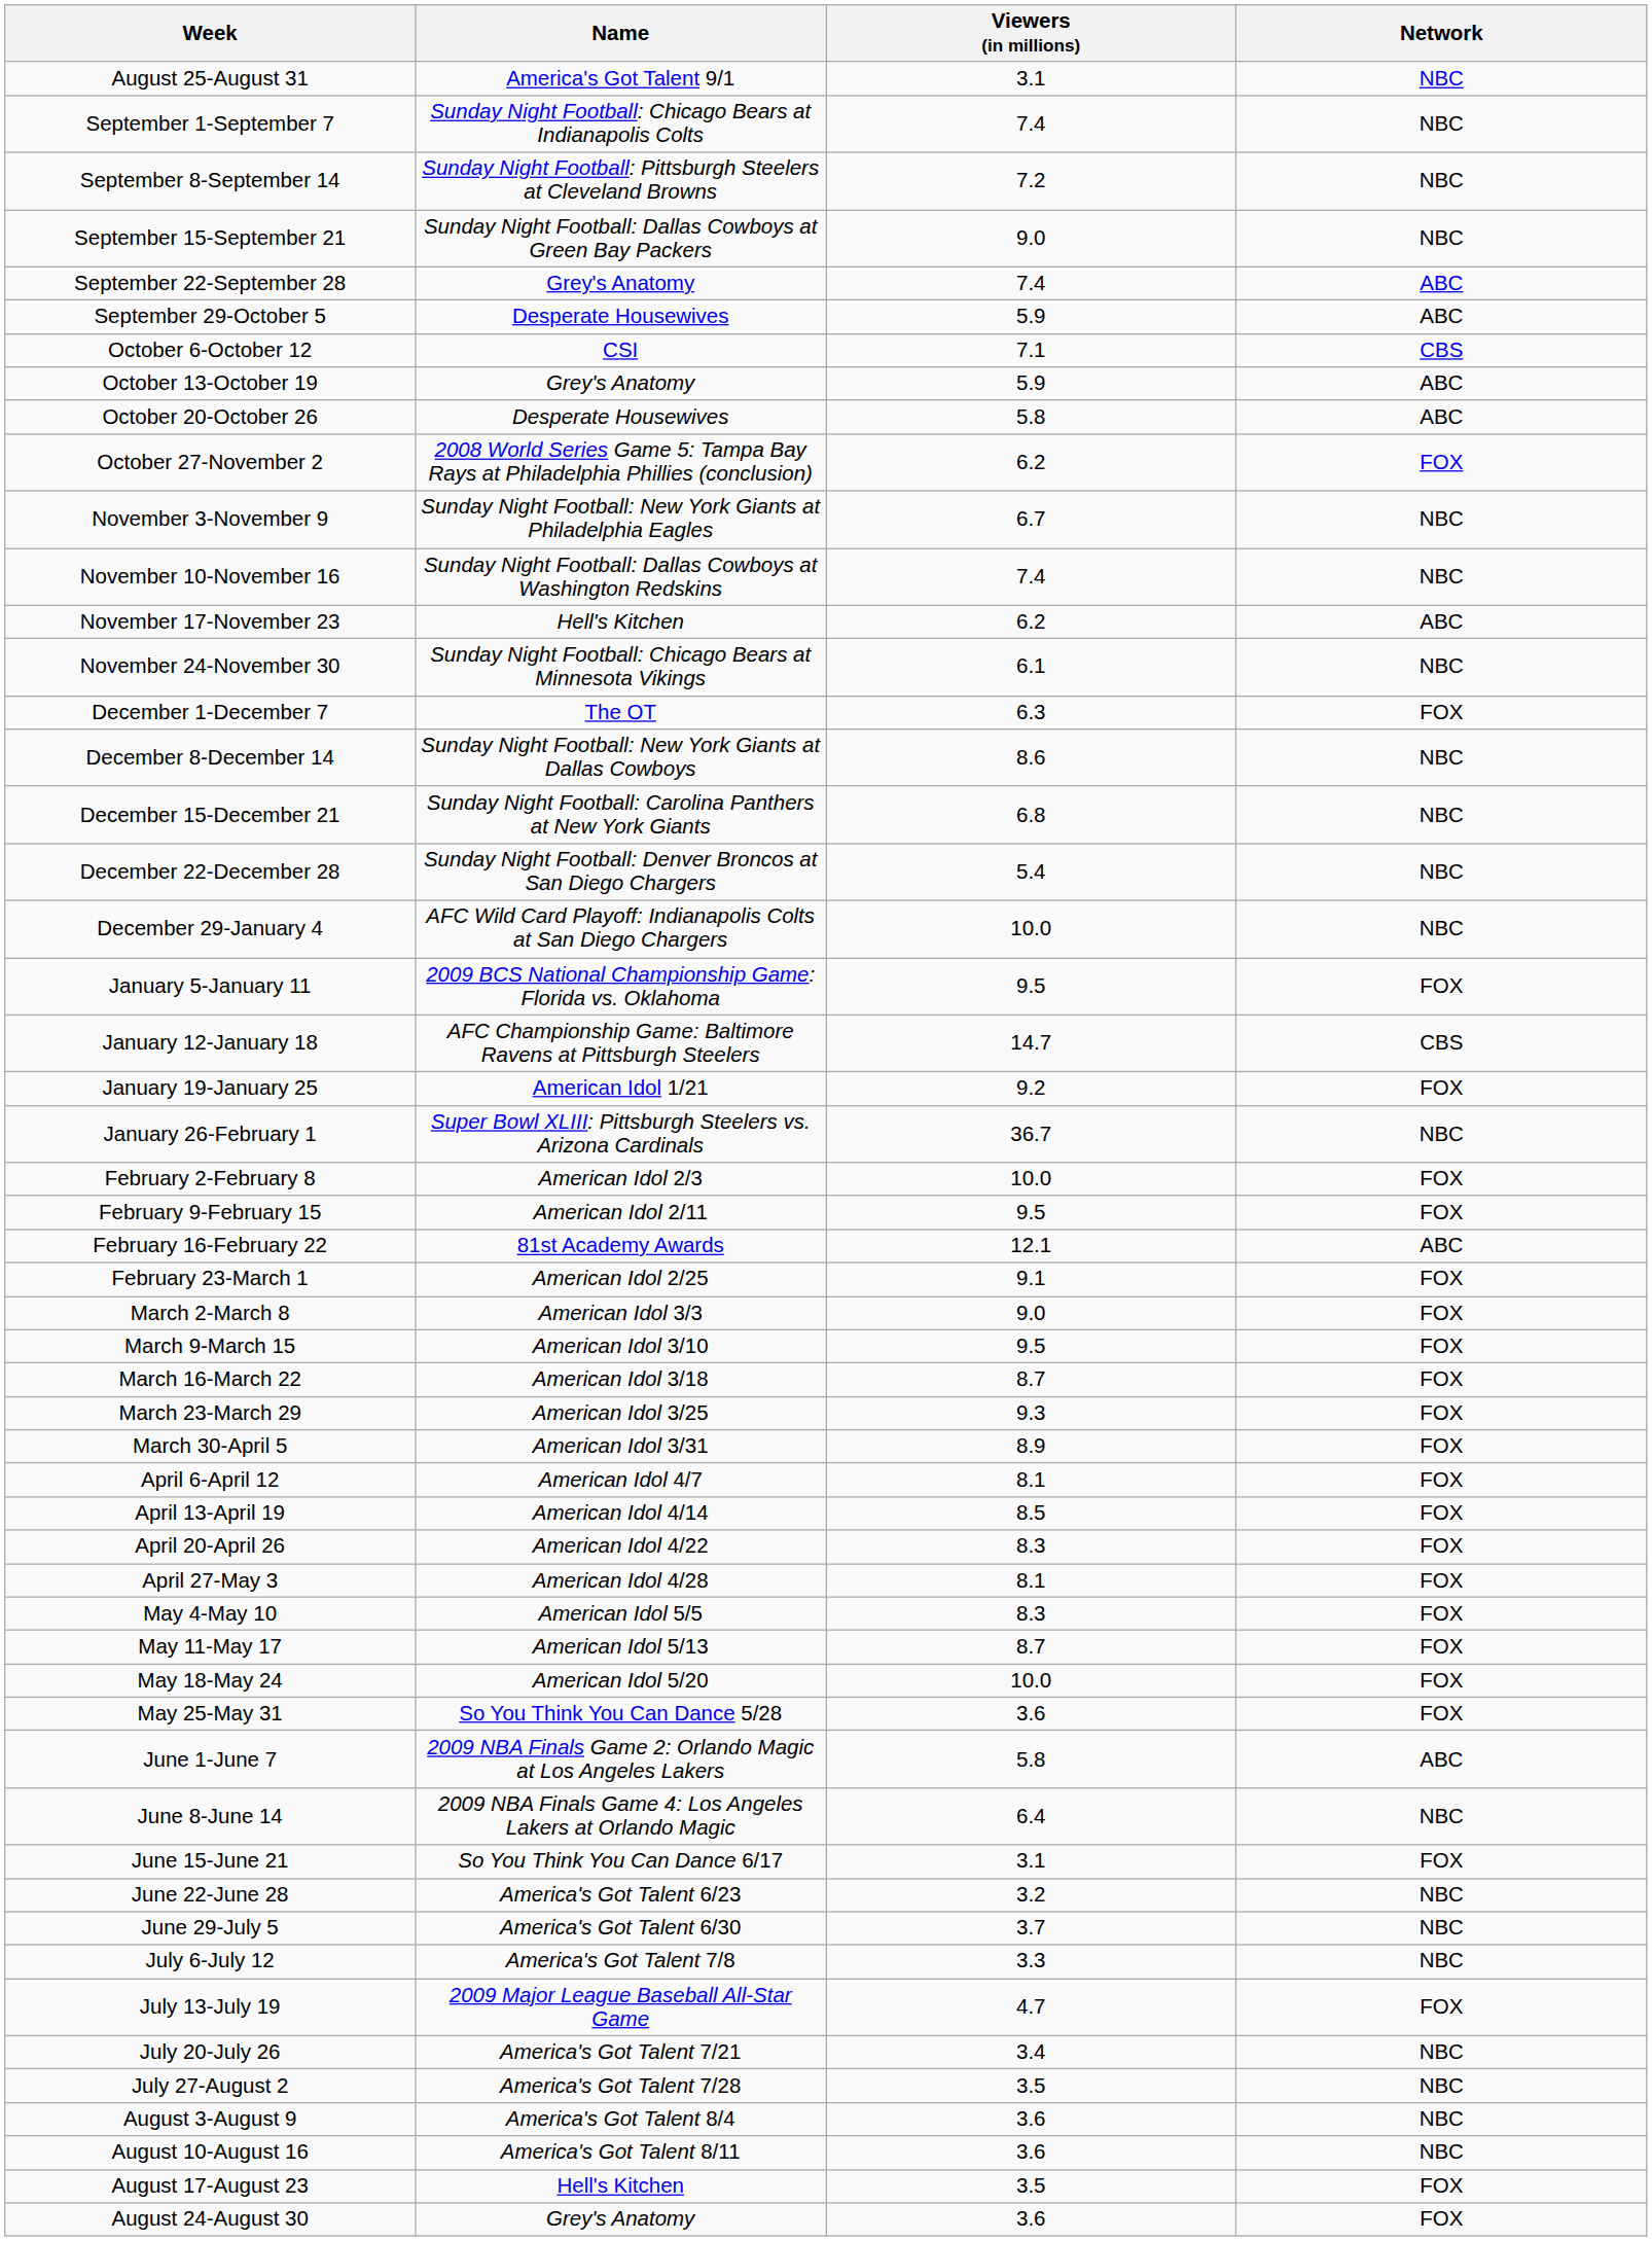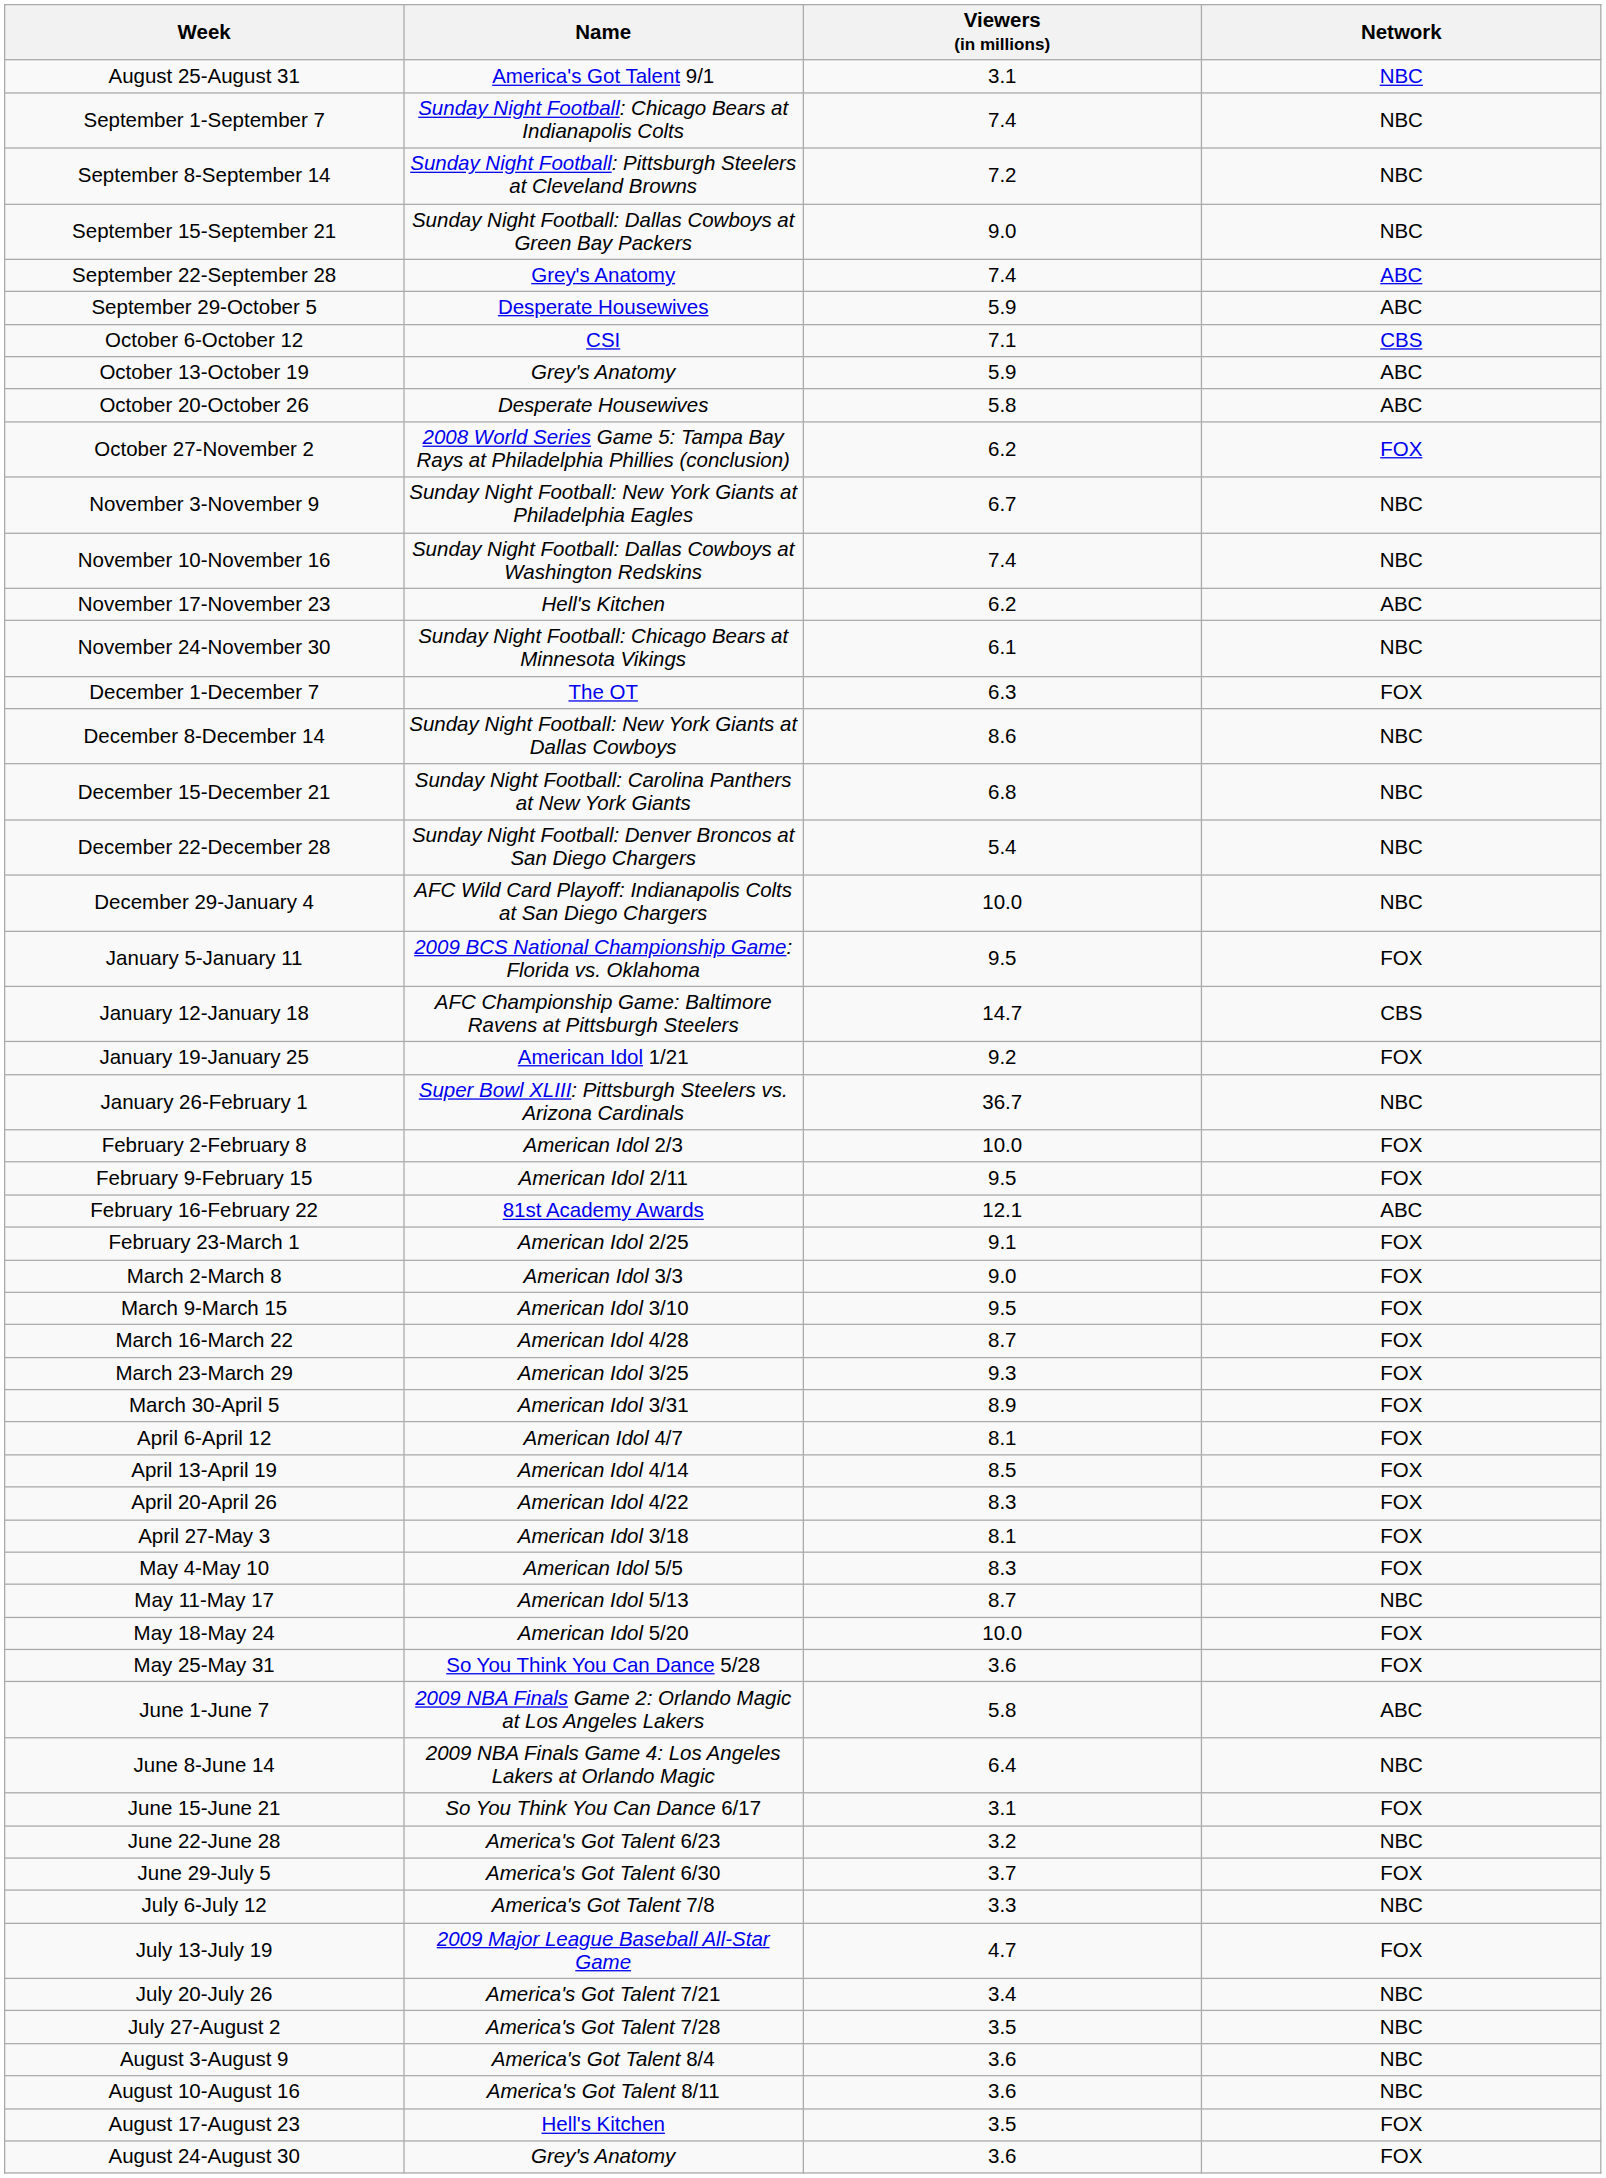March 16-March 22 | Name: American Idol 3/18 -> American Idol 4/28
April 27-May 3 | Name: American Idol 4/28 -> American Idol 3/18
May 11-May 17 | Network: FOX -> NBC
June 29-July 5 | Network: NBC -> FOX
